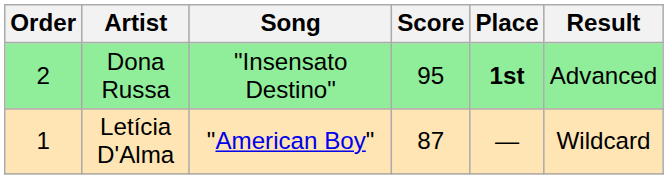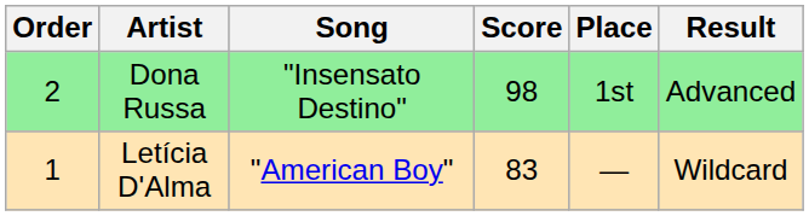Dona Russa | Score: 95 -> 98
Dona Russa | Place: bold -> normal
Letícia D'Alma | Score: 87 -> 83
